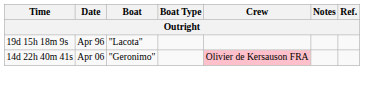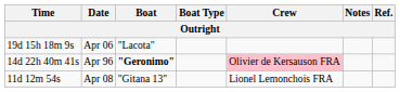19d 15h 18m 9s | Date: Apr 96 -> Apr 06
14d 22h 40m 41s | Date: Apr 06 -> Apr 96
14d 22h 40m 41s | Boat: normal -> bold
+ row: 11d 12m 54s | Apr 08 | "Gitana 13" | Lionel Lemonchois FRA
